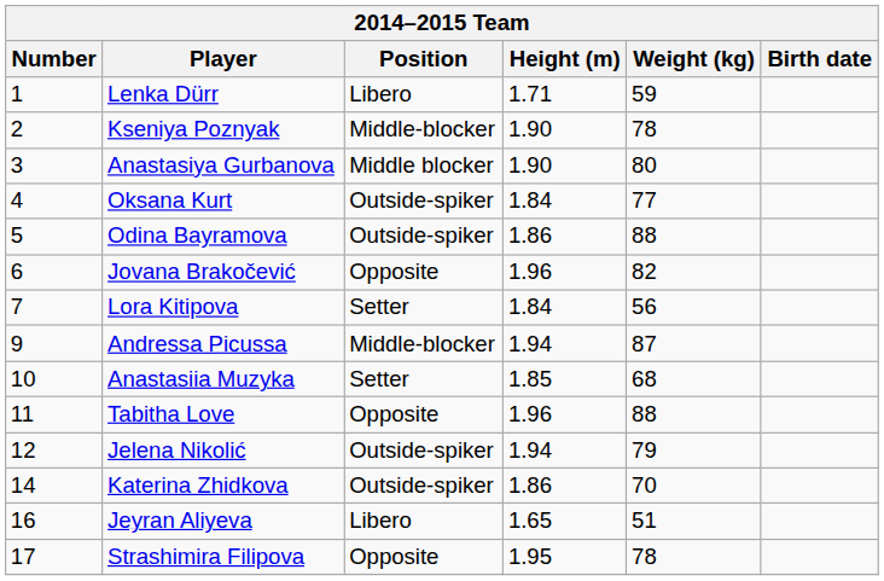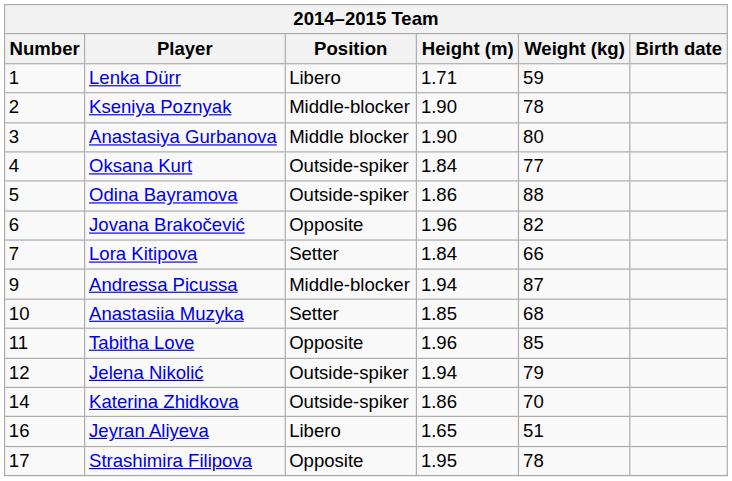Lora Kitipova | Weight (kg): 56 -> 66
Tabitha Love | Weight (kg): 88 -> 85
